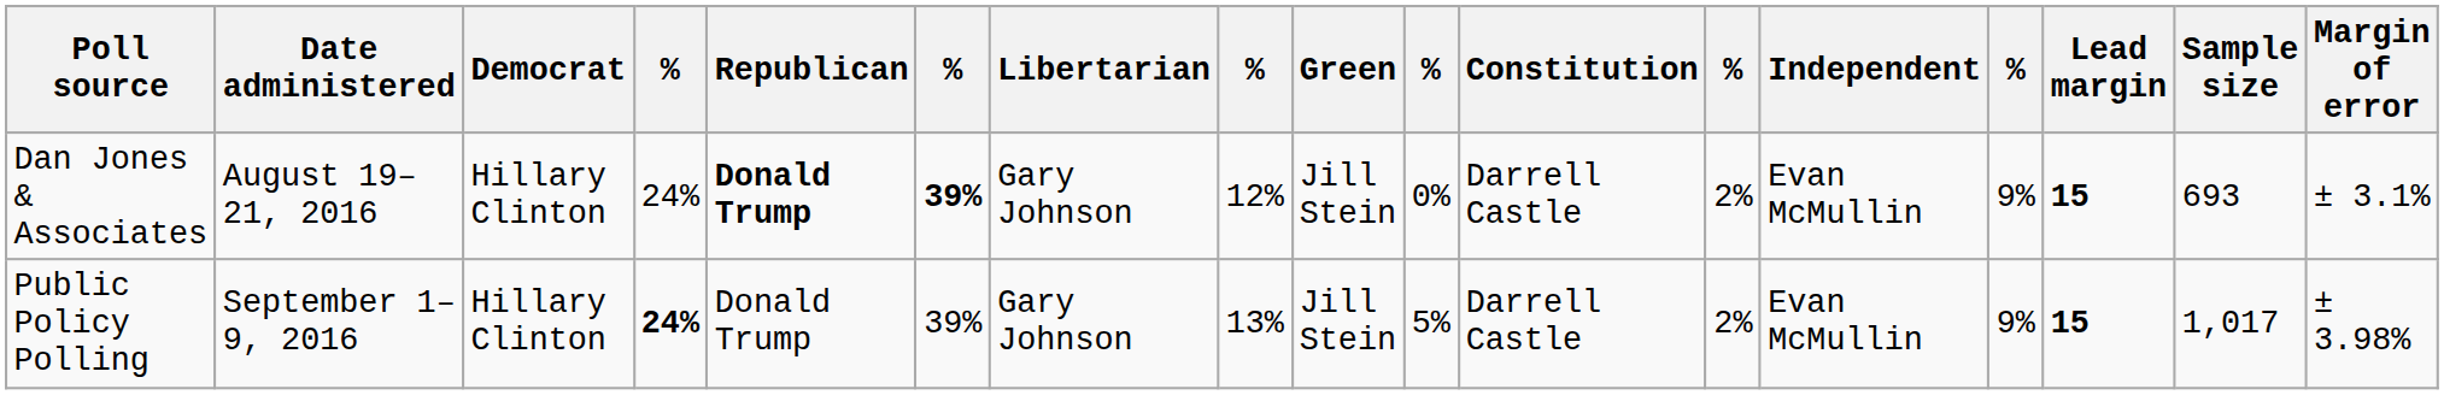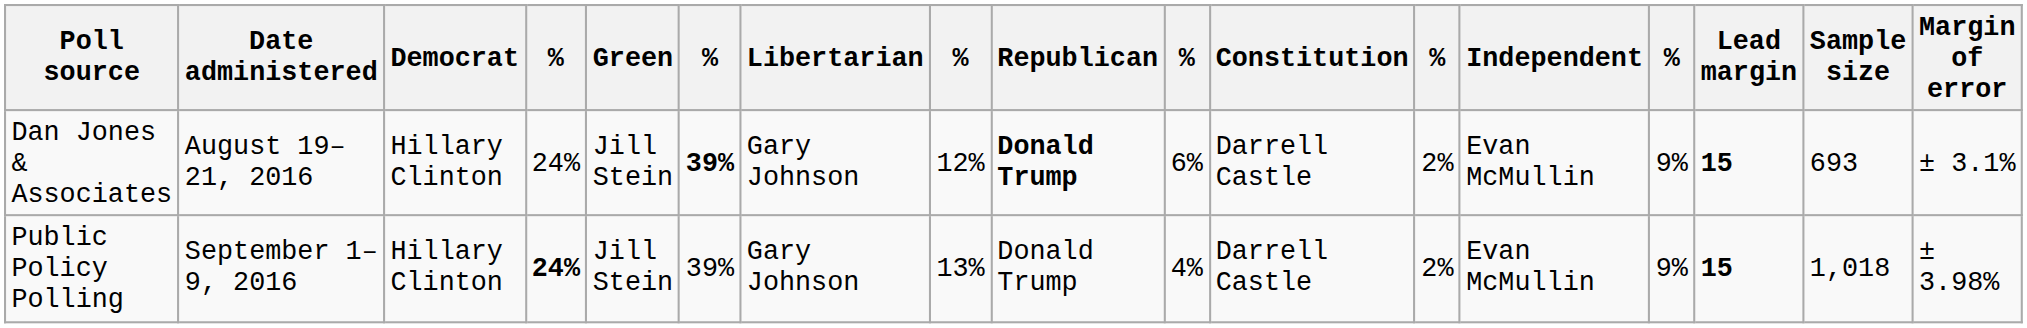columns swapped: Republican <-> Green
Dan Jones & Associates | column 10: 0% -> 6%
Public Policy Polling | column 10: 5% -> 4%
Public Policy Polling | Sample size: 1,017 -> 1,018
